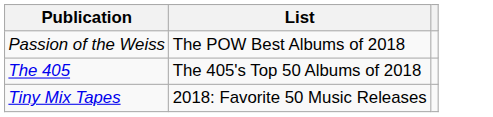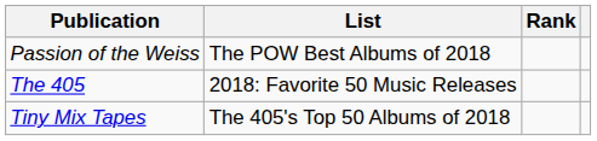+ column: Rank
The 405 | List: The 405's Top 50 Albums of 2018 -> 2018: Favorite 50 Music Releases
Tiny Mix Tapes | List: 2018: Favorite 50 Music Releases -> The 405's Top 50 Albums of 2018
